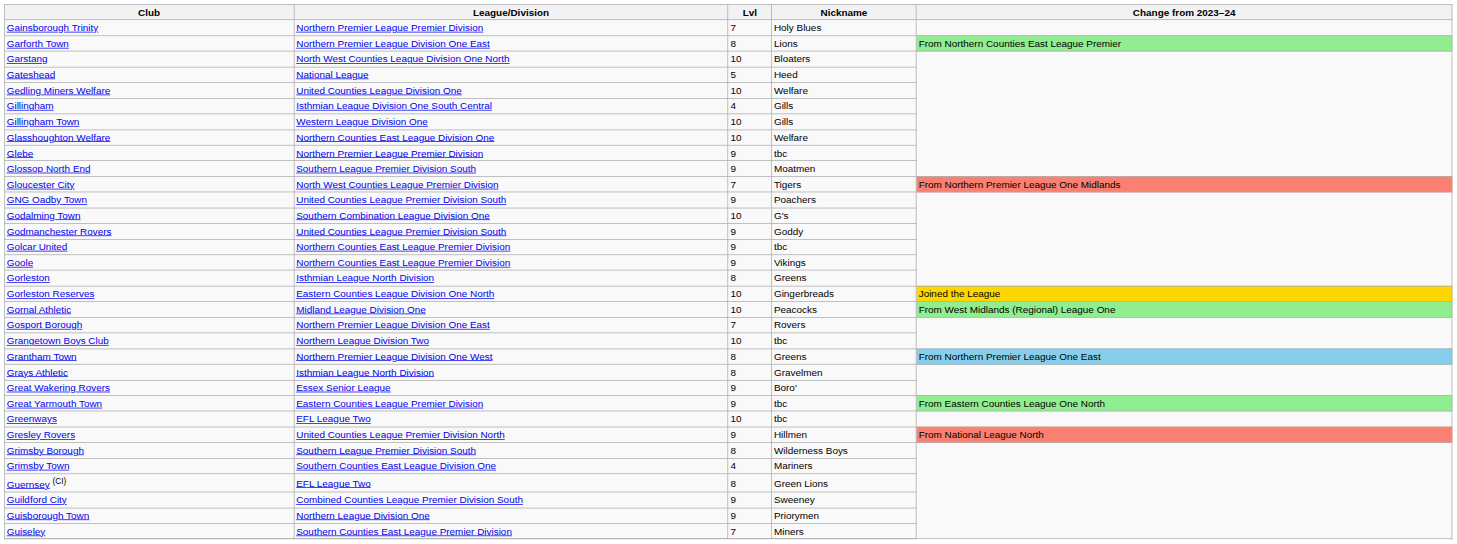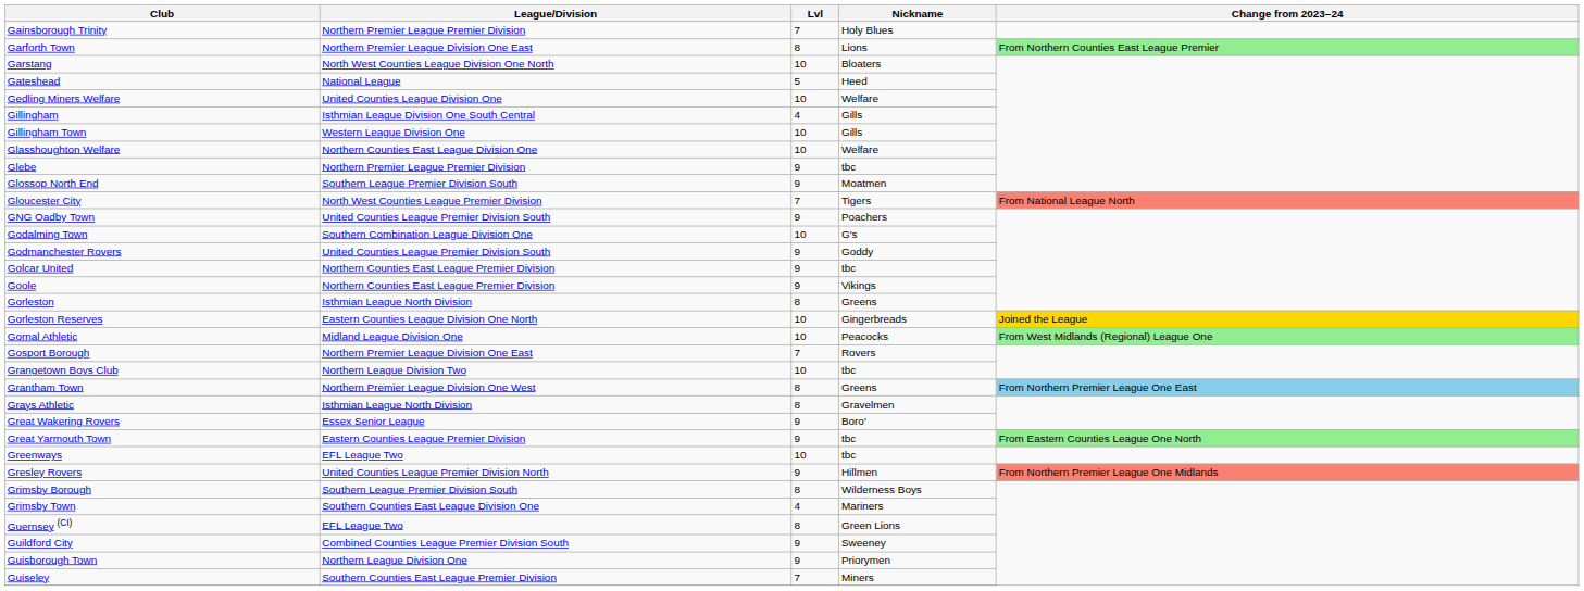Gloucester City | Change from 2023–24: From Northern Premier League One Midlands -> From National League North
Gresley Rovers | Change from 2023–24: From National League North -> From Northern Premier League One Midlands
